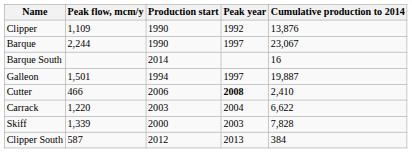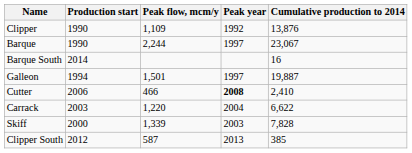columns swapped: Production start <-> Peak flow, mcm/y
Clipper South | Cumulative production to 2014: 384 -> 385
